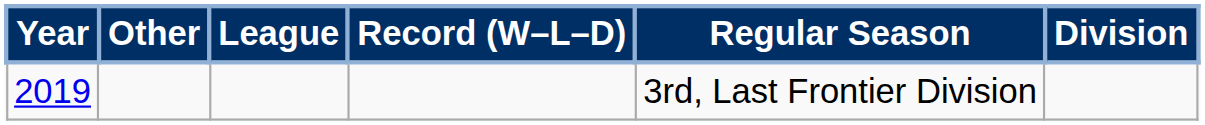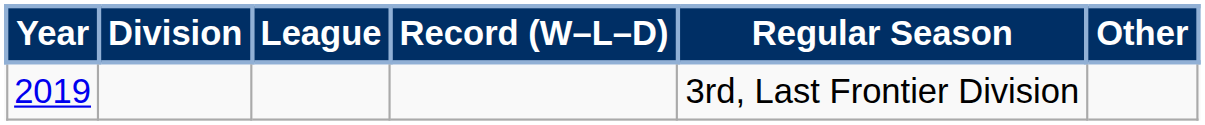columns swapped: Division <-> Other
